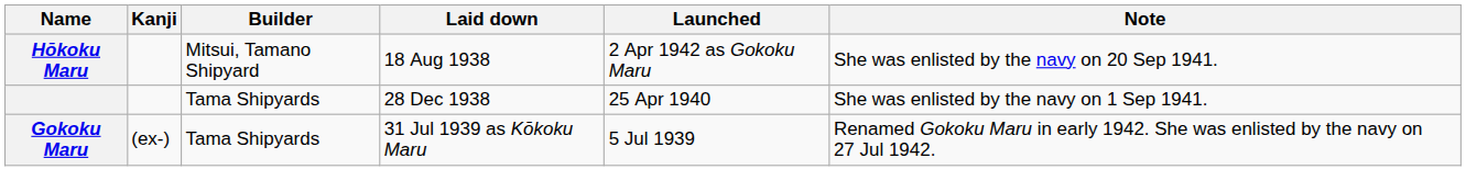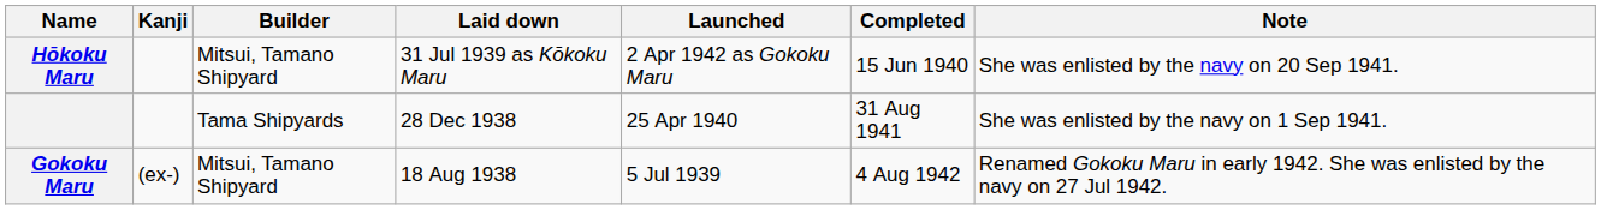+ column: Completed | 15 Jun 1940 | 31 Aug 1941 | 4 Aug 1942
Hōkoku Maru | Laid down: 18 Aug 1938 -> 31 Jul 1939 as Kōkoku Maru
Gokoku Maru | Builder: Tama Shipyards -> Mitsui, Tamano Shipyard
Gokoku Maru | Laid down: 31 Jul 1939 as Kōkoku Maru -> 18 Aug 1938
